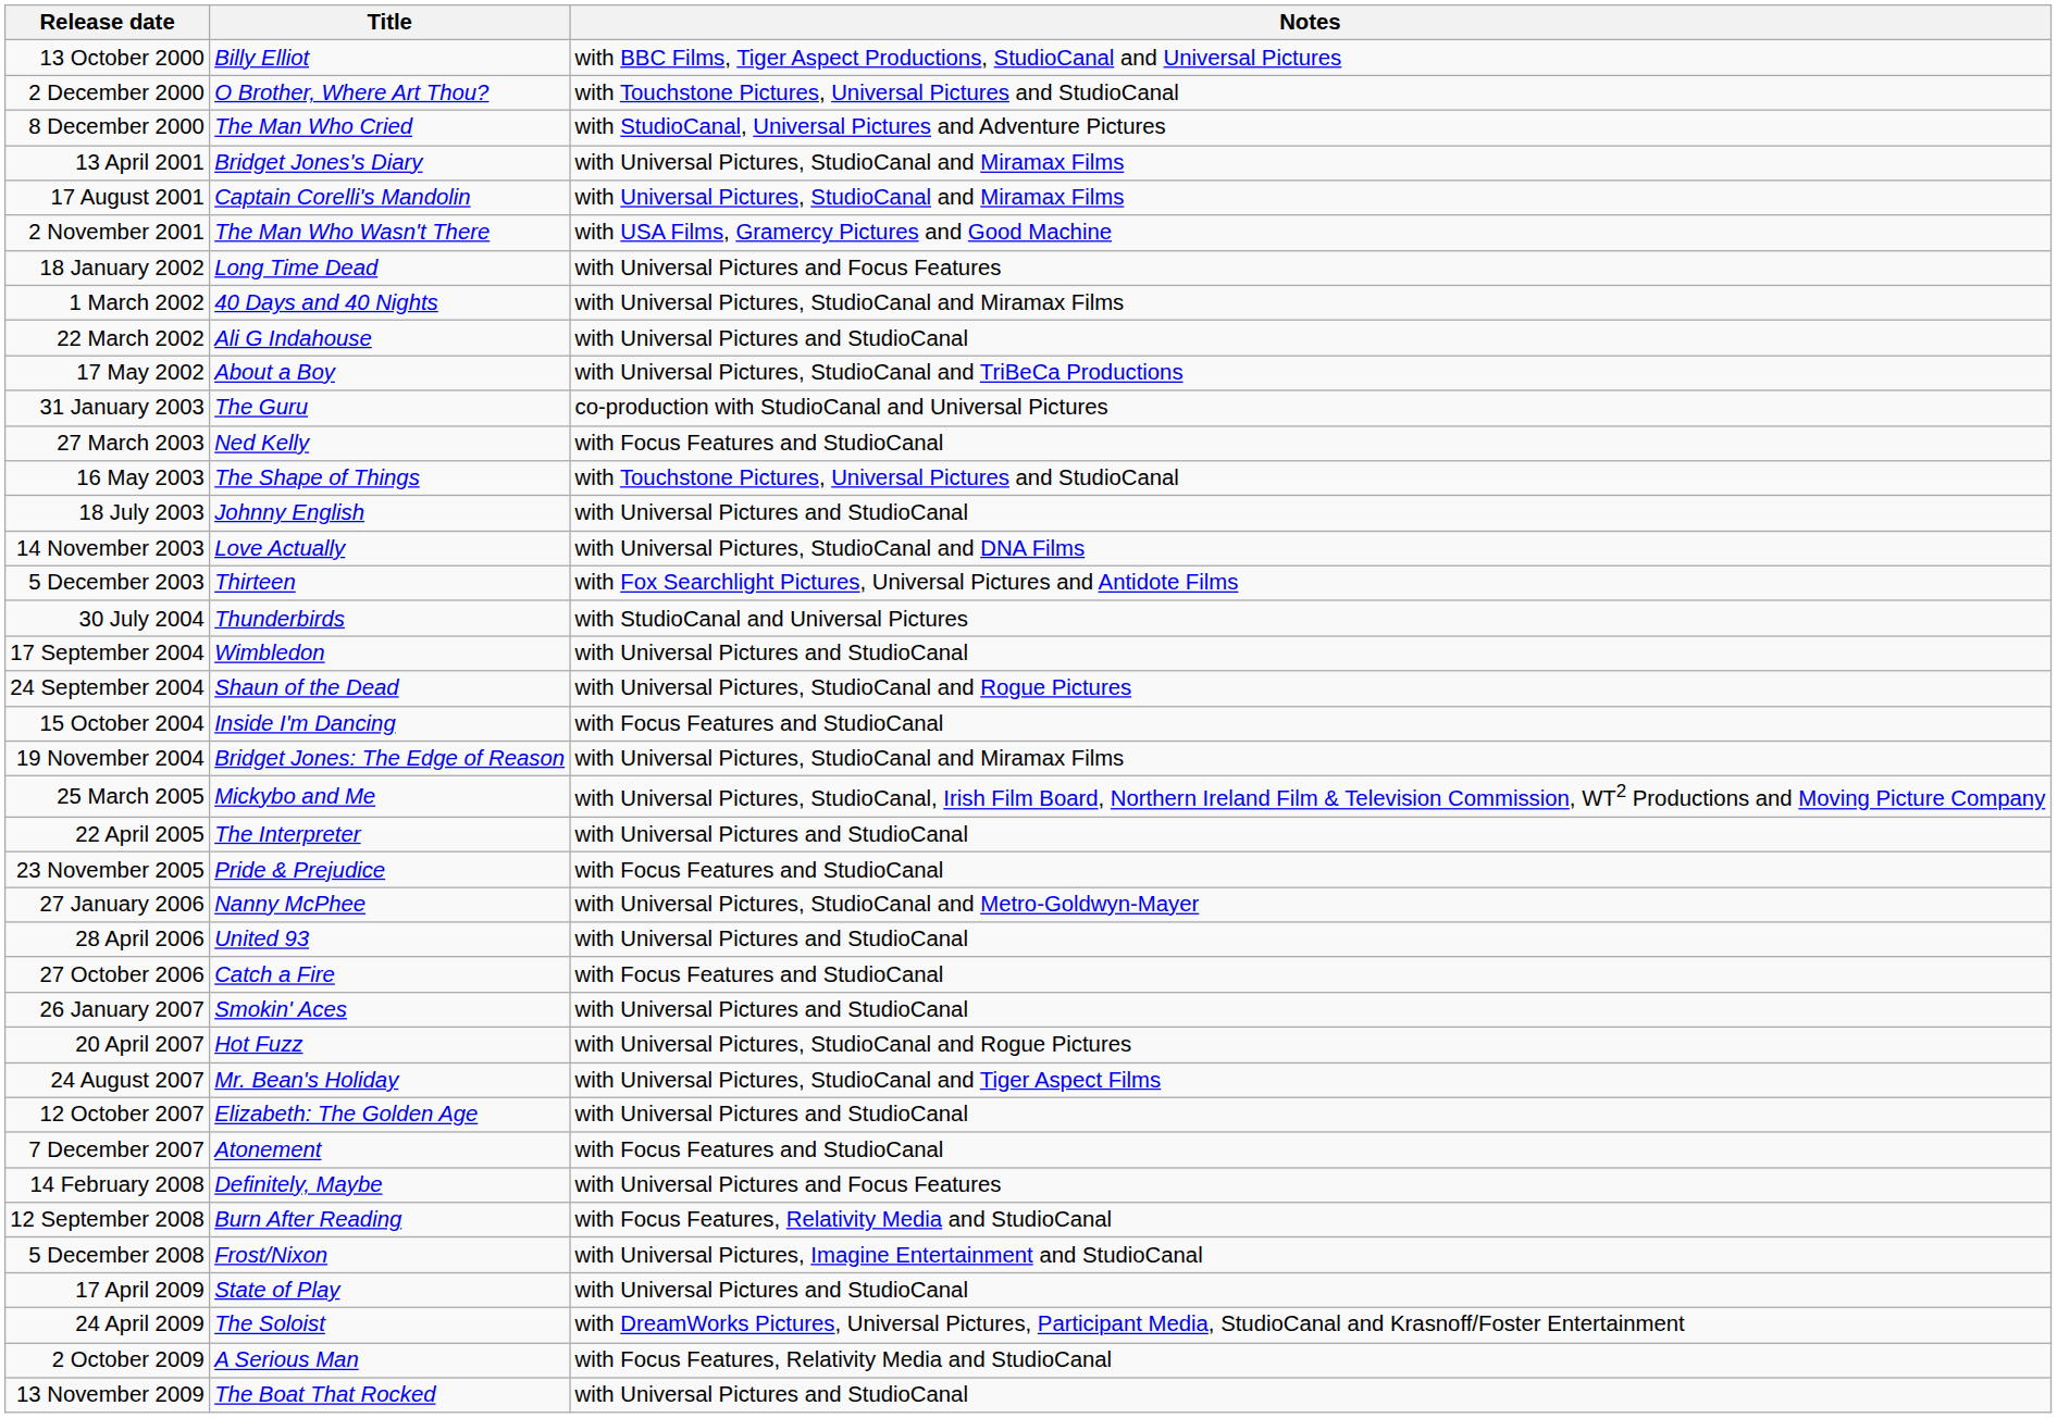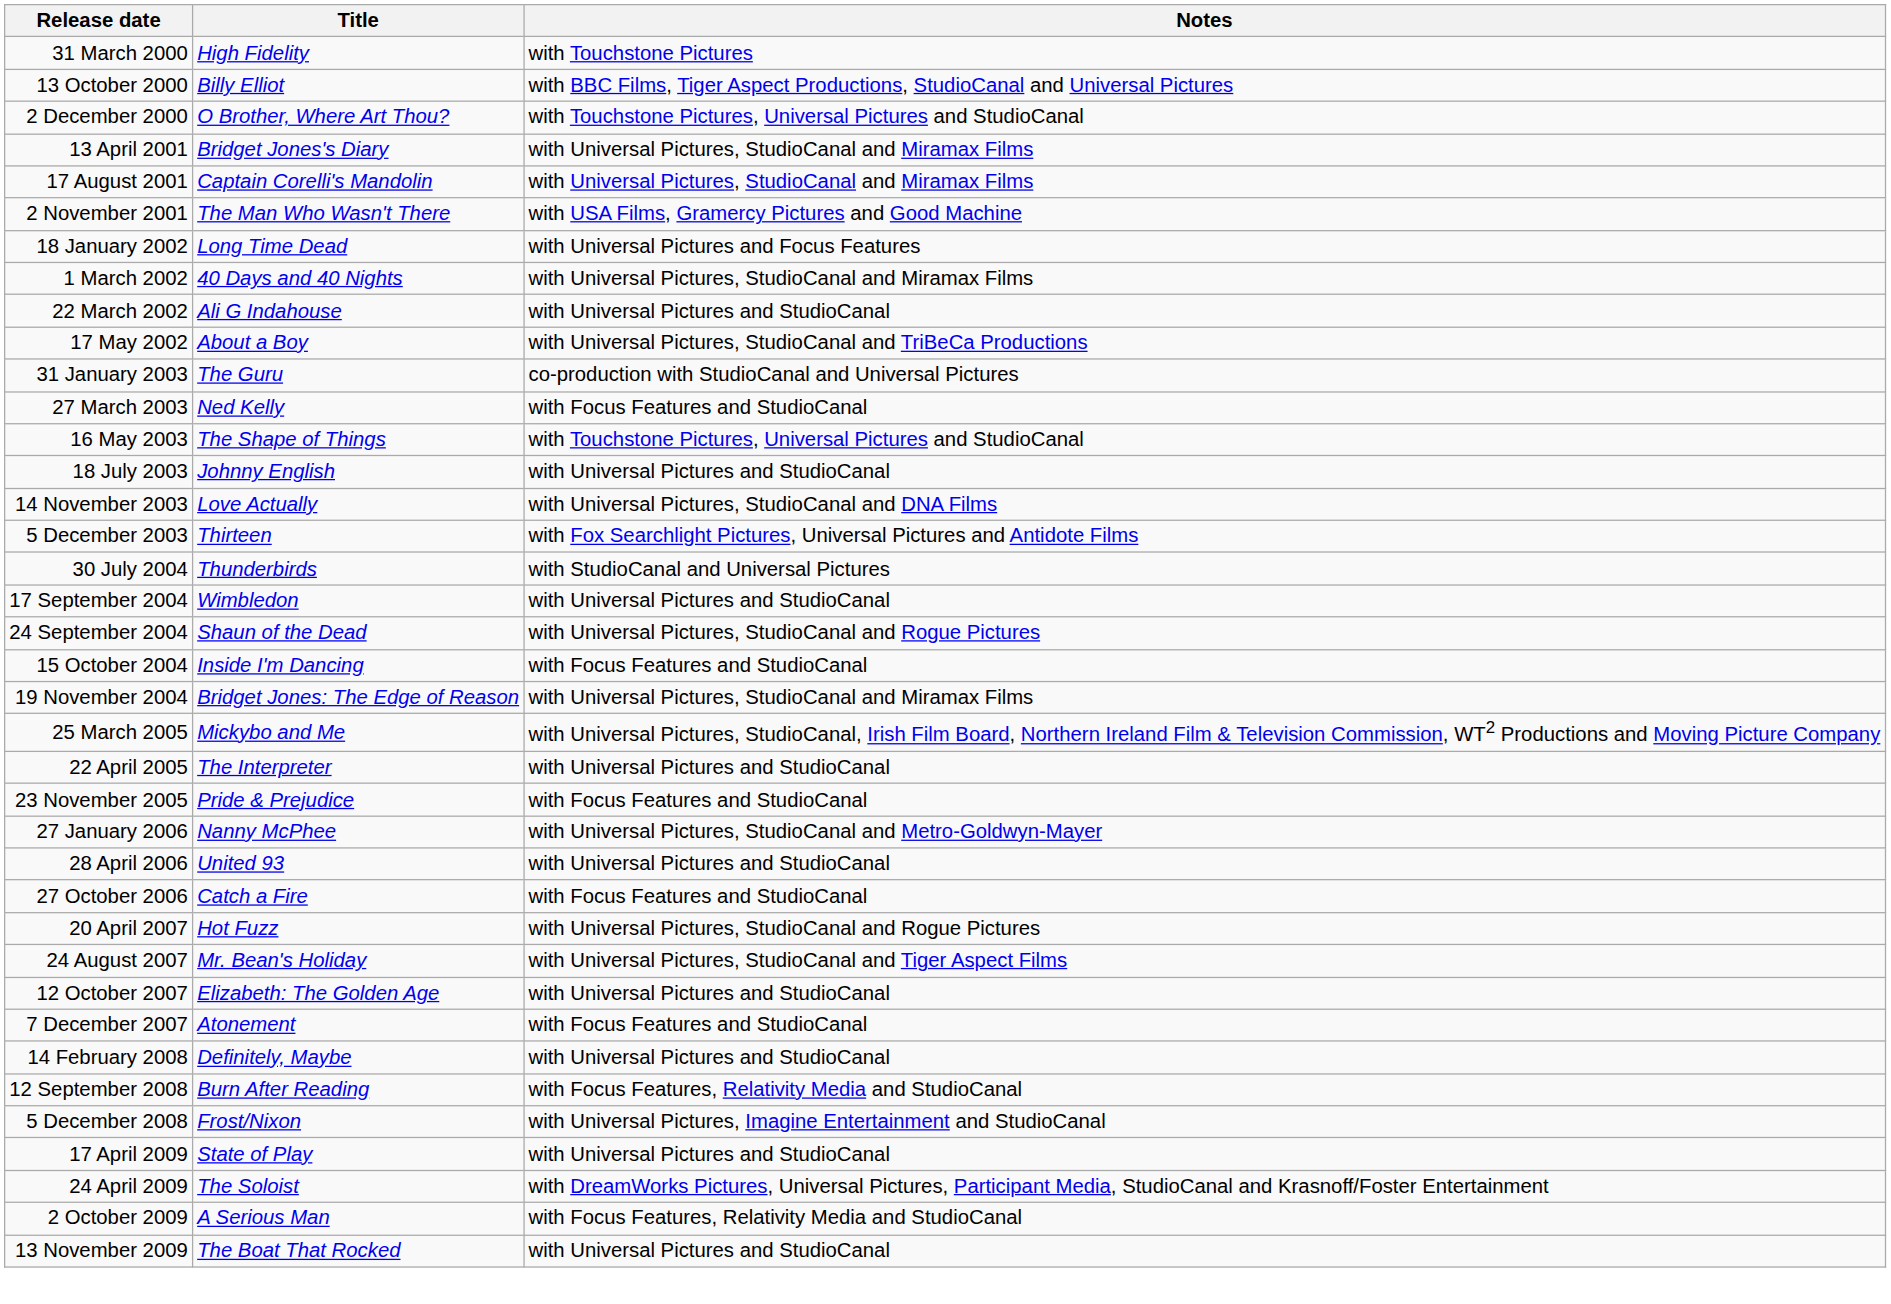+ row: 31 March 2000 | High Fidelity | with Touchstone Pictures
- row: 8 December 2000 | The Man Who Cried | with StudioCanal, Universal Pictures and Adventure Pictures
- row: 26 January 2007 | Smokin' Aces | with Universal Pictures and StudioCanal
14 February 2008 | Notes: with Universal Pictures and Focus Features -> with Universal Pictures and StudioCanal
